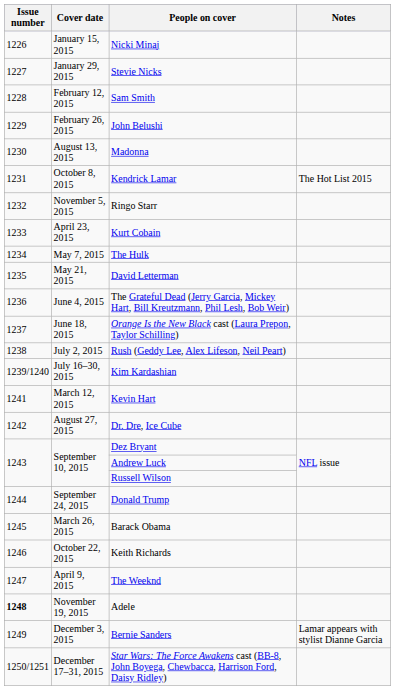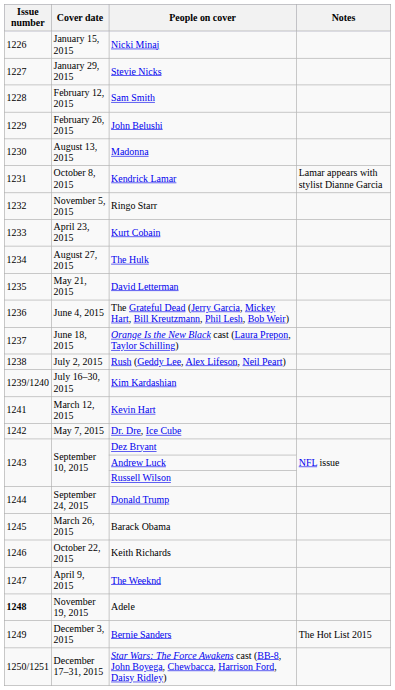Kendrick Lamar | Notes: The Hot List 2015 -> Lamar appears with stylist Dianne Garcia
The Hulk | Cover date: May 7, 2015 -> August 27, 2015
Dr. Dre, Ice Cube | Cover date: August 27, 2015 -> May 7, 2015
Bernie Sanders | Notes: Lamar appears with stylist Dianne Garcia -> The Hot List 2015
